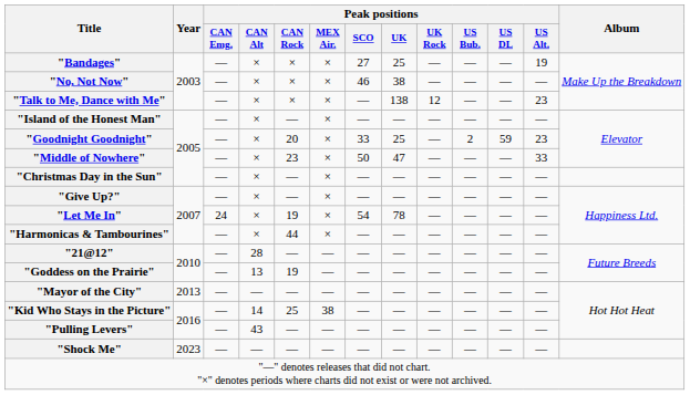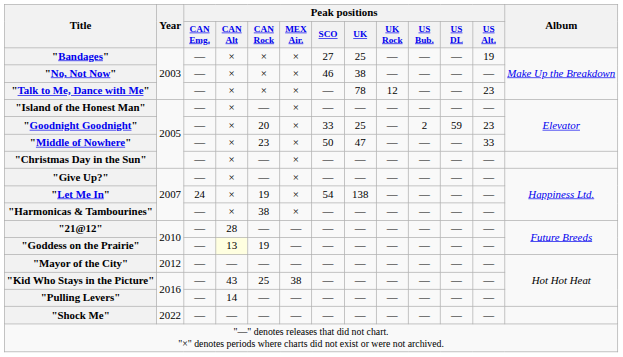"Talk to Me, Dance with Me" | Peak positions / UK: 138 -> 78
"Let Me In" | Peak positions / UK: 78 -> 138
"Harmonicas & Tambourines" | Peak positions / CAN Rock: 44 -> 38
"Goddess on the Prairie" | Peak positions / CAN Alt: no background -> lightyellow background
"Mayor of the City" | Year: 2013 -> 2012
"Kid Who Stays in the Picture" | Peak positions / CAN Alt: 14 -> 43
"Pulling Levers" | Peak positions / CAN Alt: 43 -> 14
"Shock Me" | Year: 2023 -> 2022
